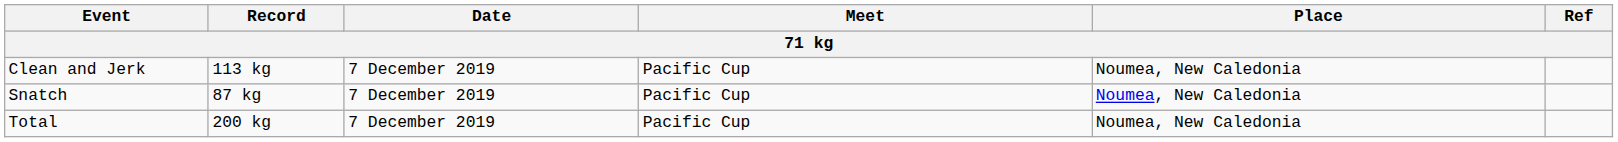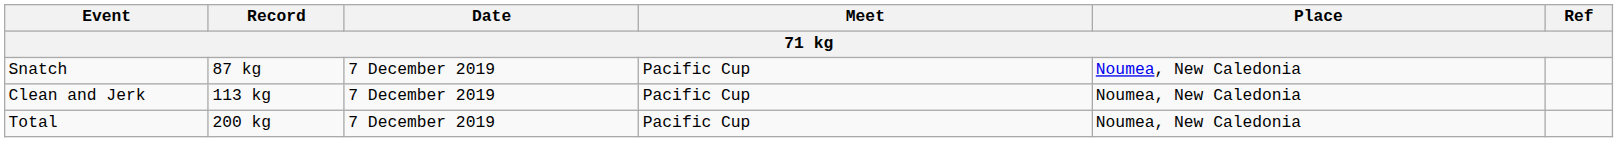rows swapped: Snatch <-> Clean and Jerk
